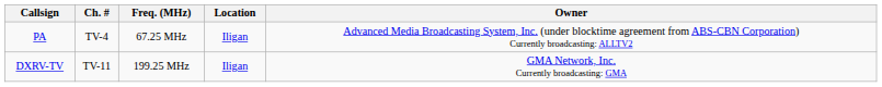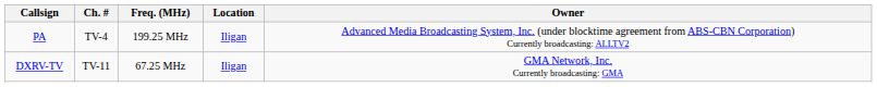PA | Freq. (MHz): 67.25 MHz -> 199.25 MHz
DXRV-TV | Freq. (MHz): 199.25 MHz -> 67.25 MHz
